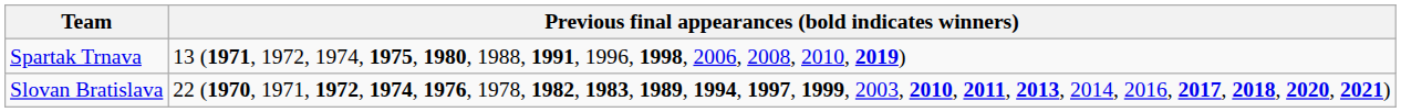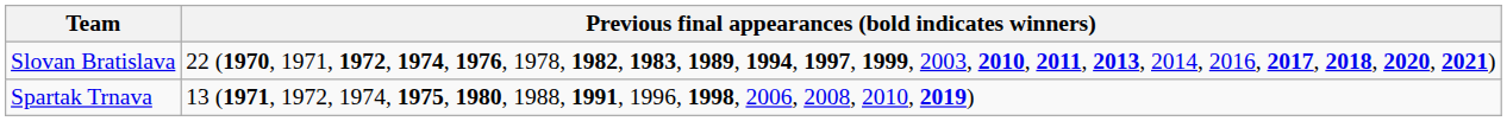rows swapped: Slovan Bratislava <-> Spartak Trnava
